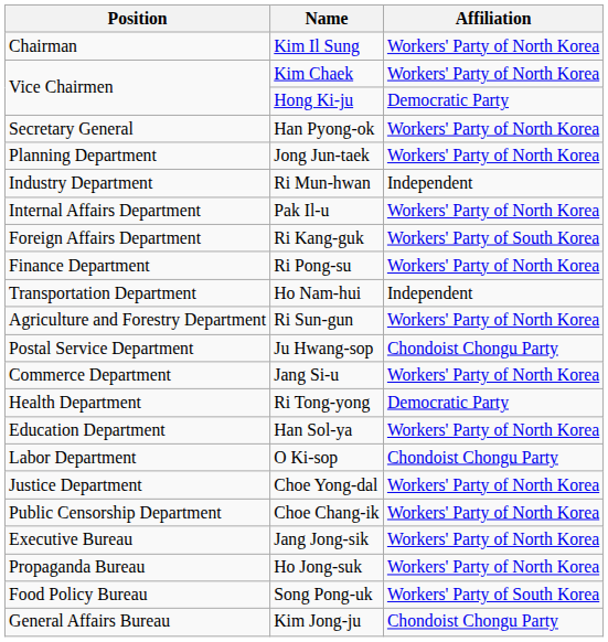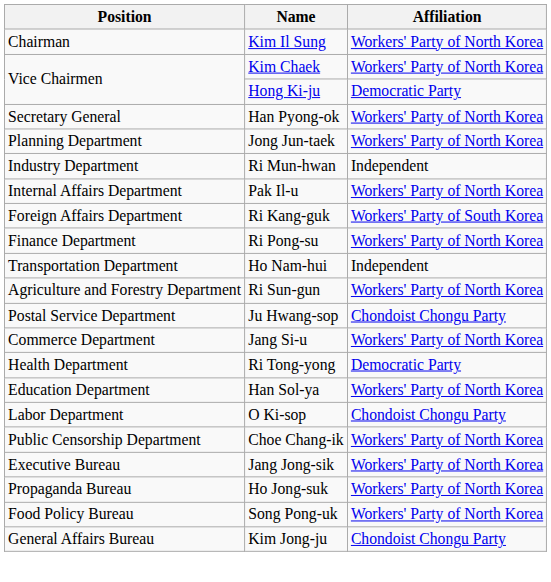- row: Justice Department | Choe Yong-dal | Workers' Party of North Korea
Song Pong-uk | Affiliation: Workers' Party of South Korea -> Workers' Party of North Korea
